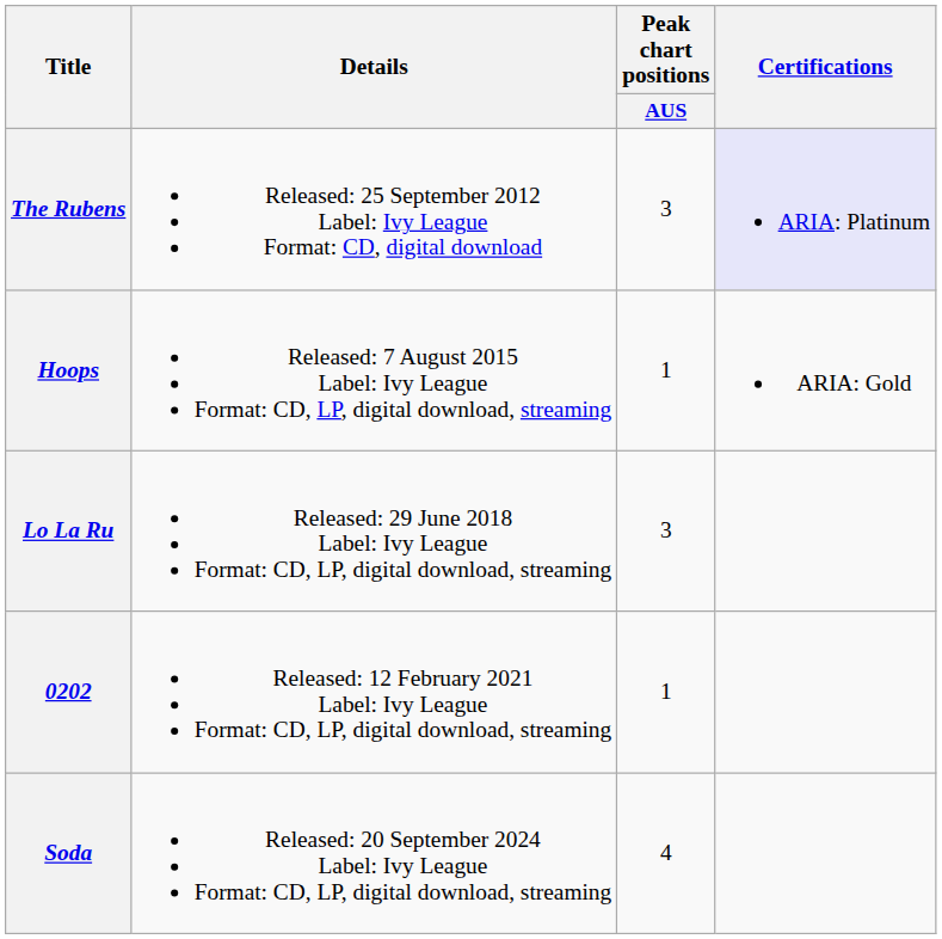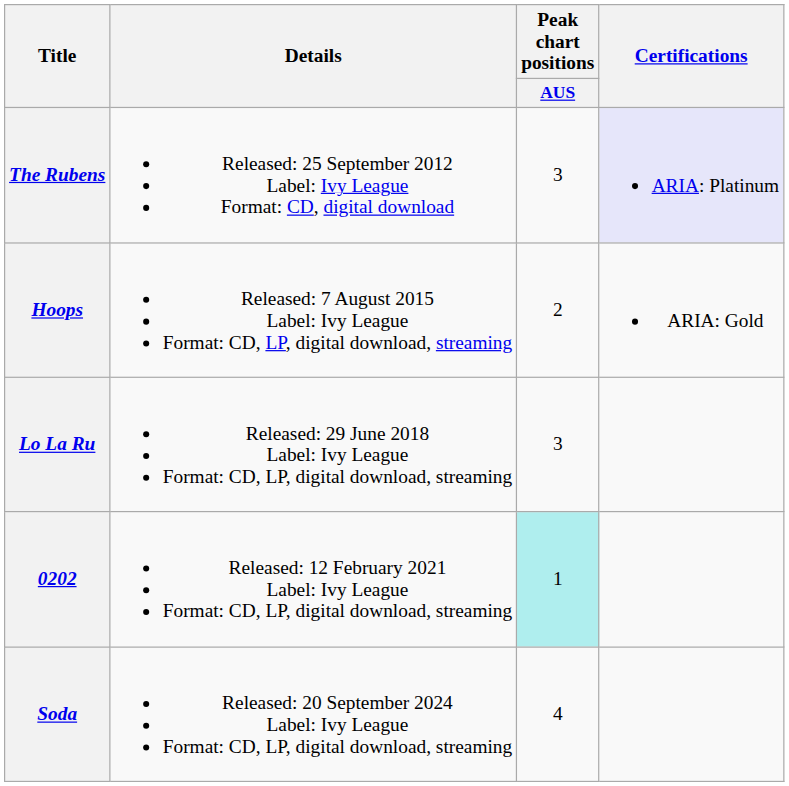Hoops | Peak chart positions / AUS: 1 -> 2
0202 | Peak chart positions / AUS: no background -> paleturquoise background
